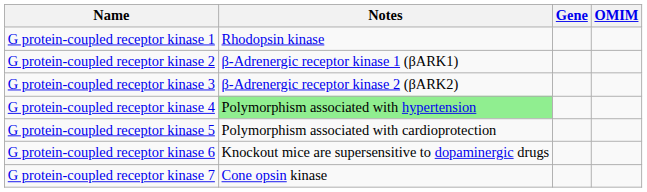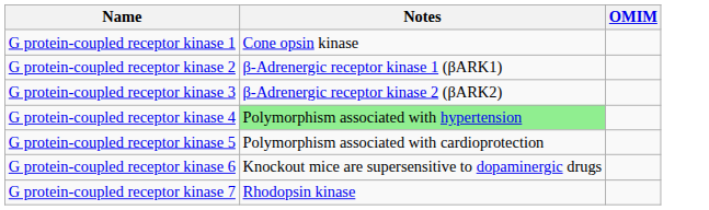- column: Gene
G protein-coupled receptor kinase 1 | Notes: Rhodopsin kinase -> Cone opsin kinase
G protein-coupled receptor kinase 7 | Notes: Cone opsin kinase -> Rhodopsin kinase
